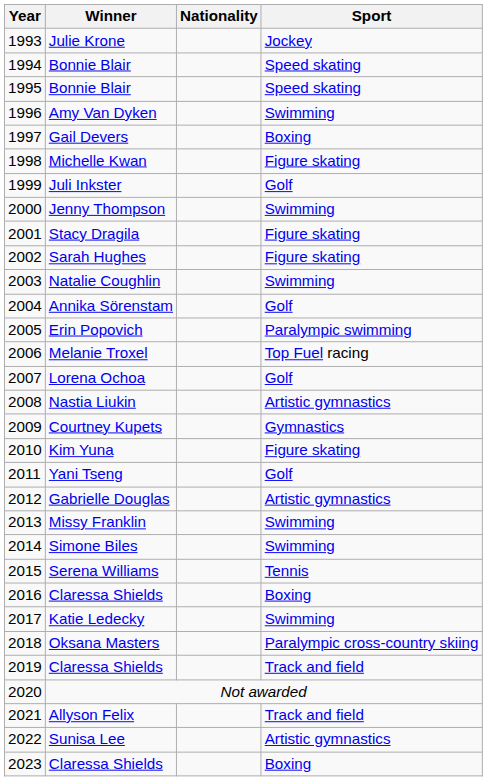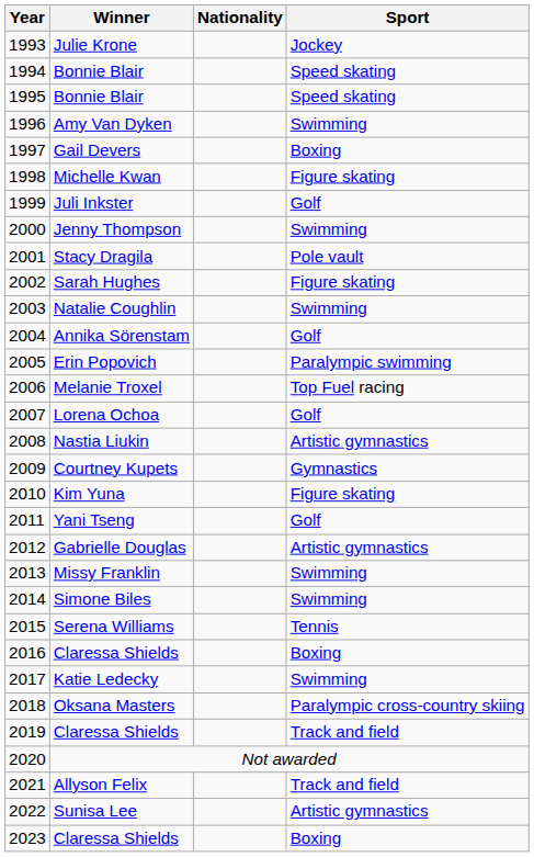Stacy Dragila | Sport: Figure skating -> Pole vault
